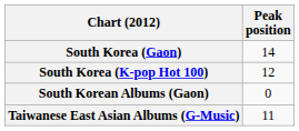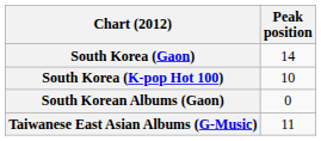South Korea (K-pop Hot 100) | Peak position: 12 -> 10
